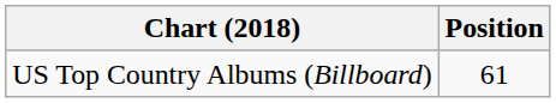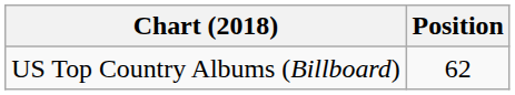US Top Country Albums (Billboard) | Position: 61 -> 62
